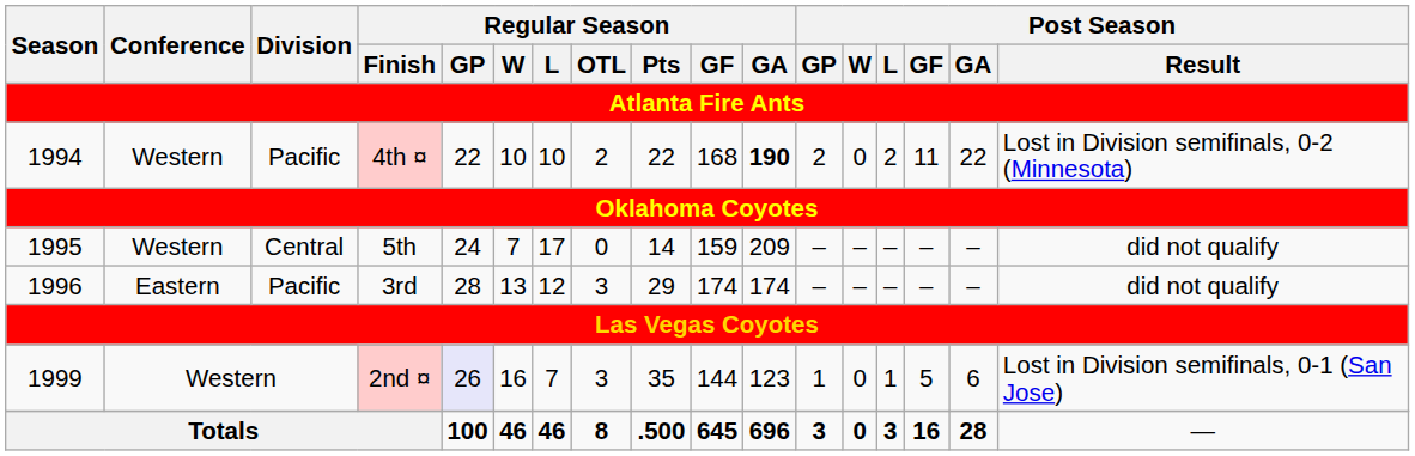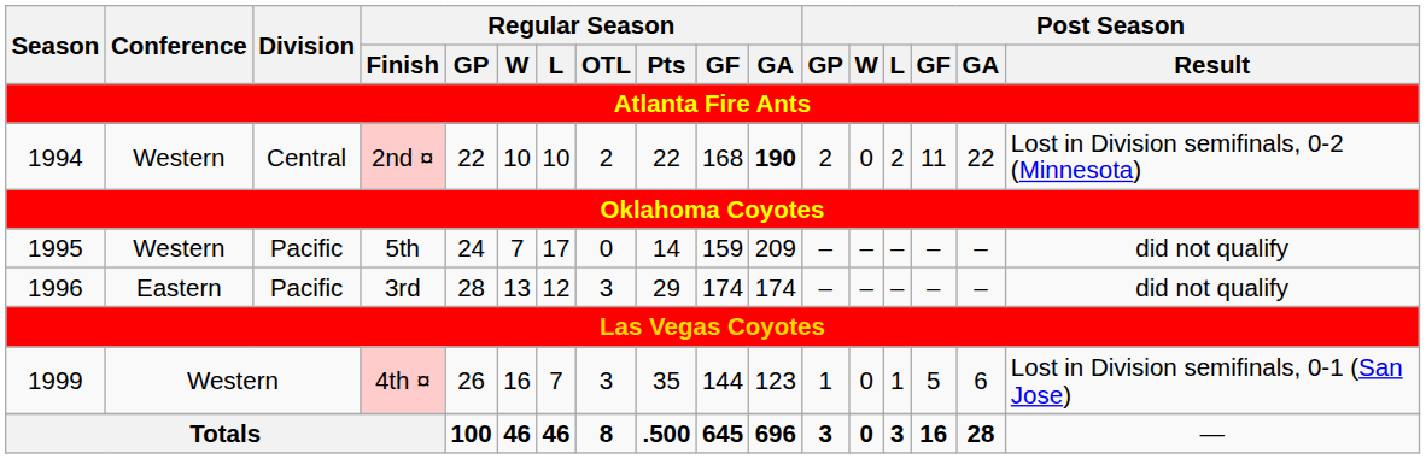1994 | Division: Pacific -> Central
1994 | Regular Season / Finish: 4th ¤ -> 2nd ¤
1995 | Division: Central -> Pacific
1999 | Regular Season / Finish: 2nd ¤ -> 4th ¤
1999 | Regular Season / GP: lavender background -> no background
